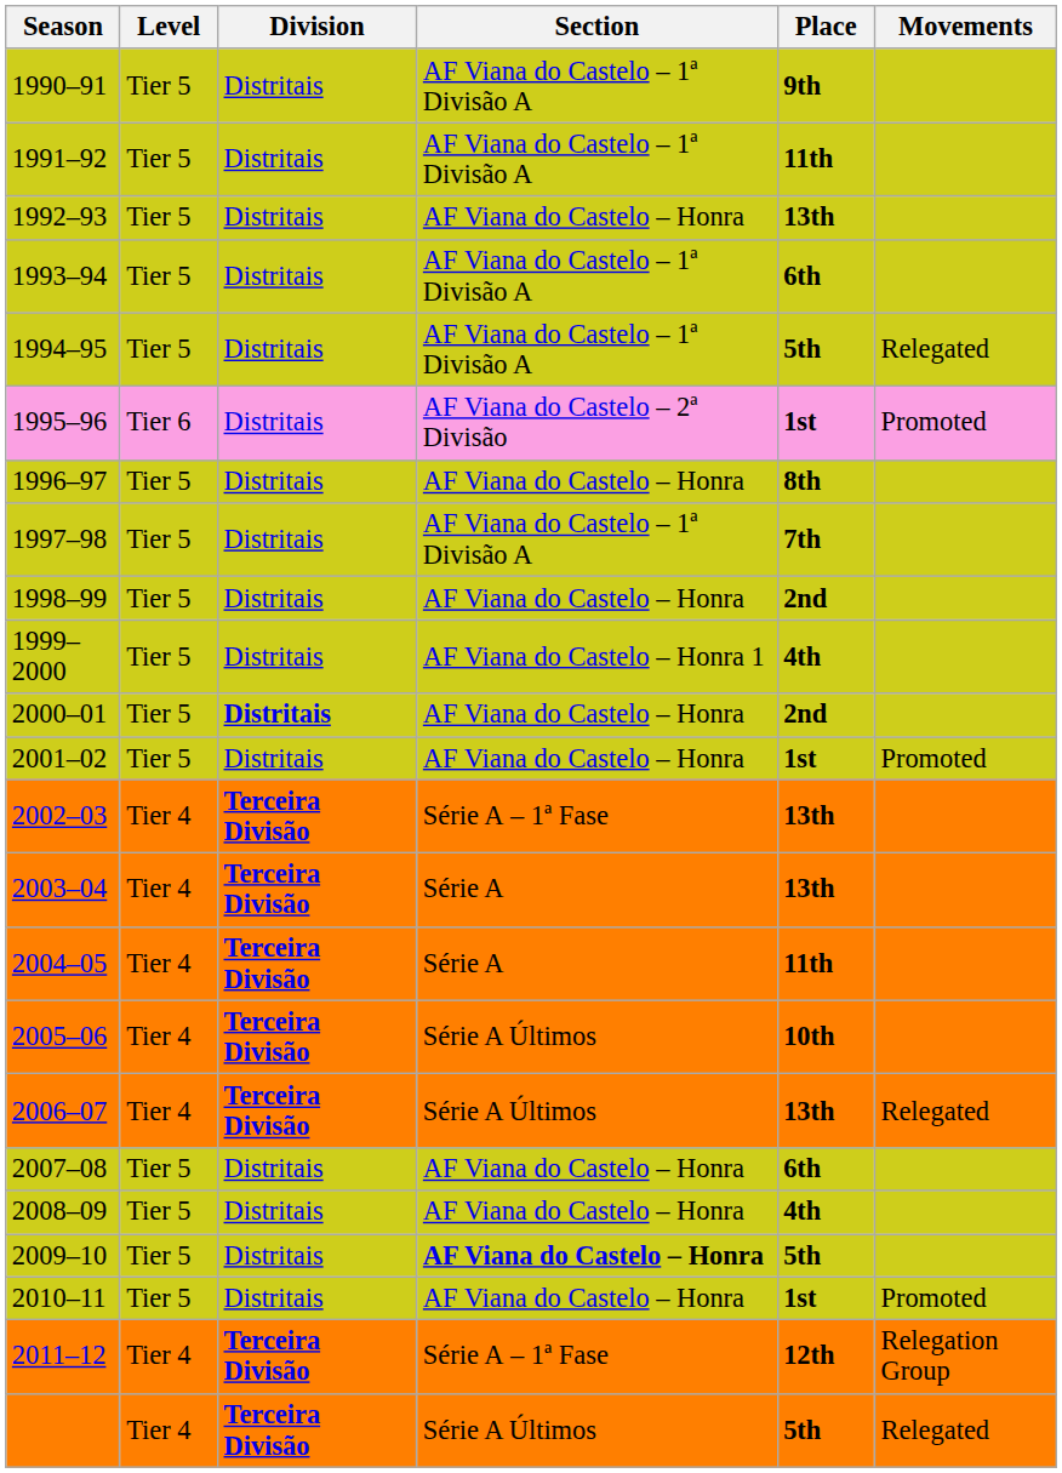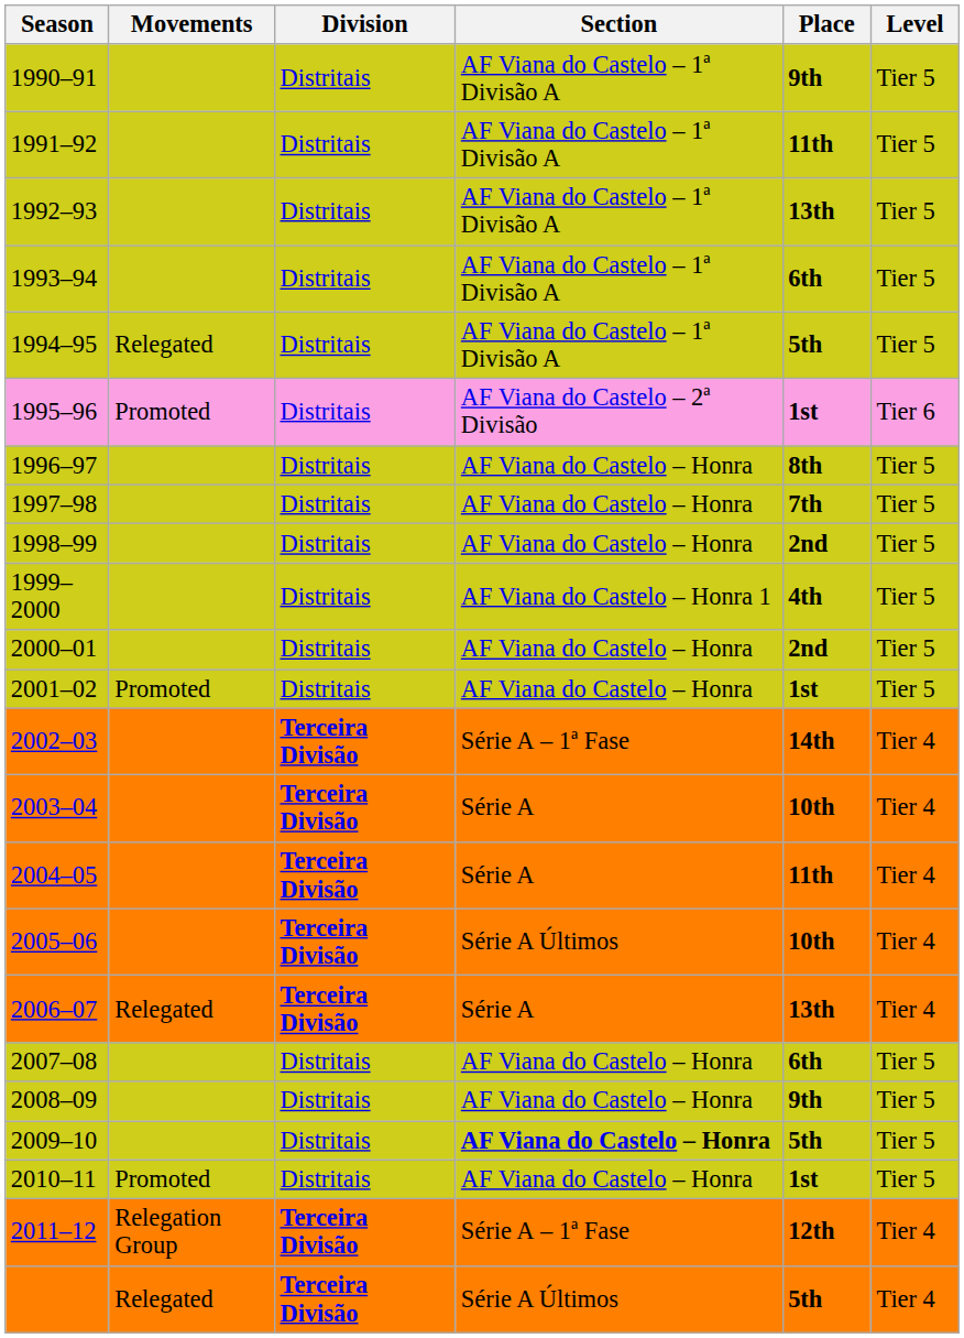columns swapped: Level <-> Movements
1992–93 | Section: AF Viana do Castelo – Honra -> AF Viana do Castelo – 1ª Divisão A
1997–98 | Section: AF Viana do Castelo – 1ª Divisão A -> AF Viana do Castelo – Honra
2000–01 | Division: bold -> normal
2002–03 | Place: 13th -> 14th
2003–04 | Place: 13th -> 10th
2006–07 | Section: Série A Últimos -> Série A
2008–09 | Place: 4th -> 9th
